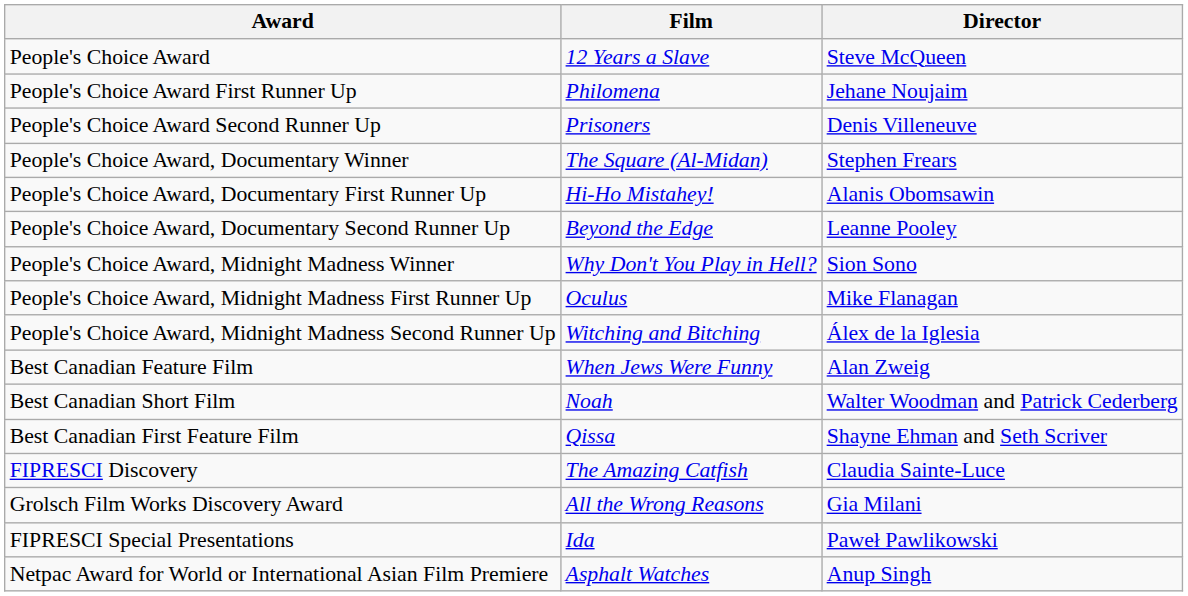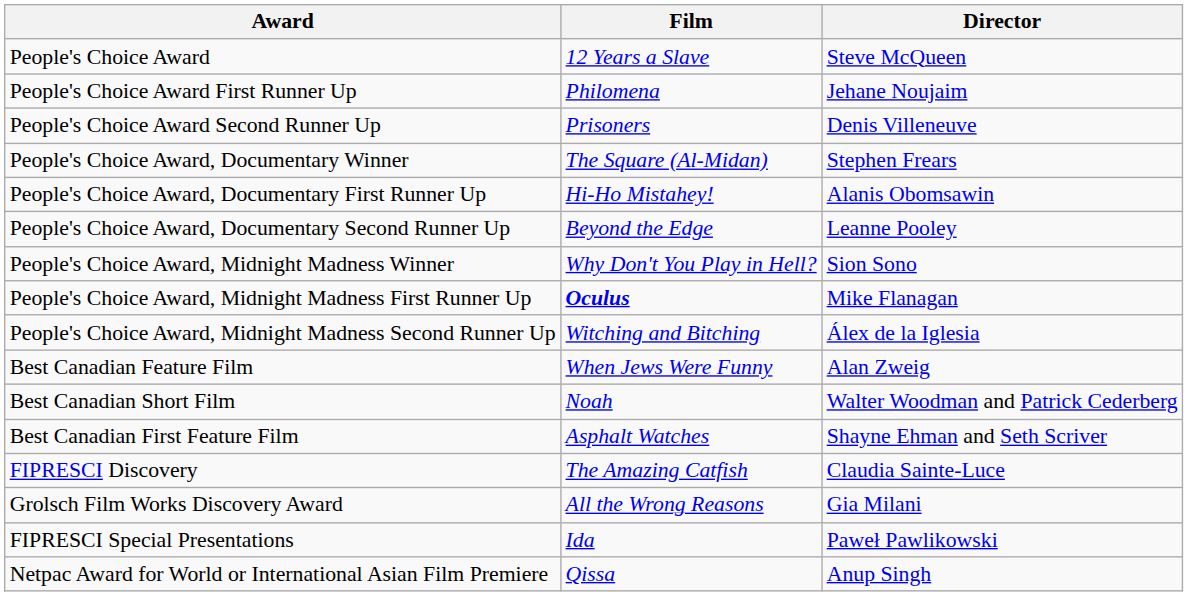People's Choice Award, Midnight Madness First Runner Up | Film: normal -> bold
Best Canadian First Feature Film | Film: Qissa -> Asphalt Watches
Netpac Award for World or International Asian Film Premiere | Film: Asphalt Watches -> Qissa
